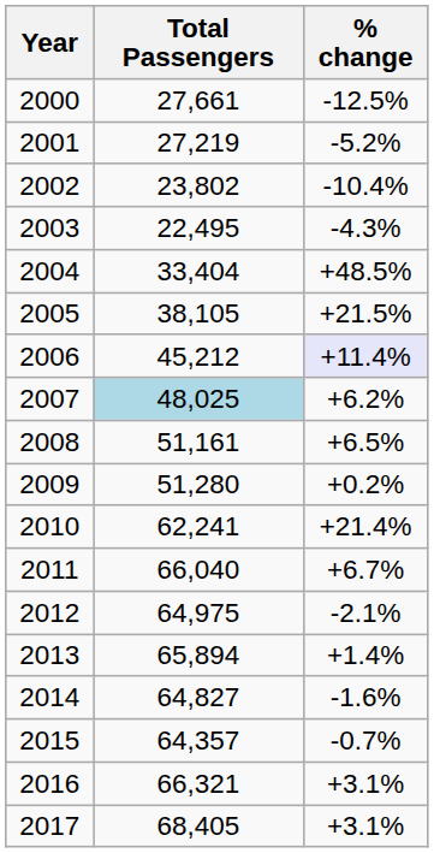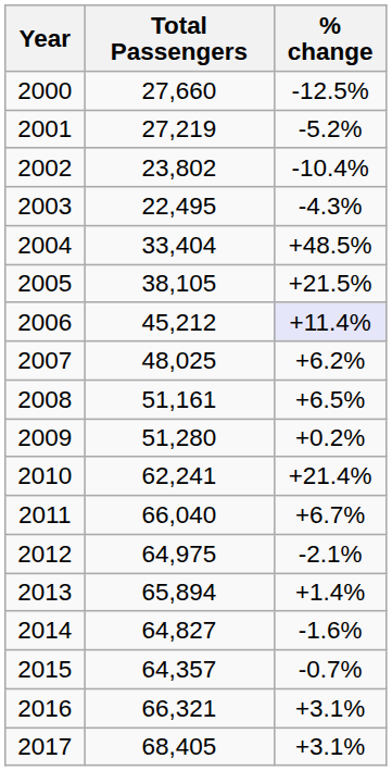2000 | Total Passengers: 27,661 -> 27,660
2007 | Total Passengers: lightblue background -> no background
